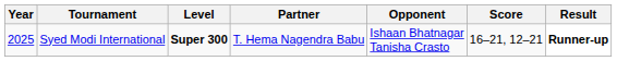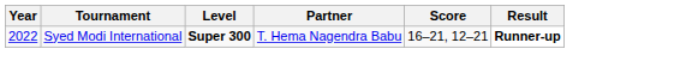- column: Opponent | Ishaan Bhatnagar Tanisha Crasto
Syed Modi International | Year: 2025 -> 2022
